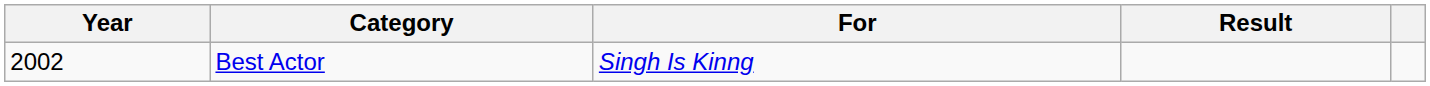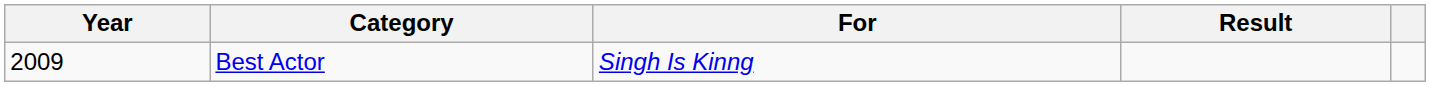Best Actor | Year: 2002 -> 2009
